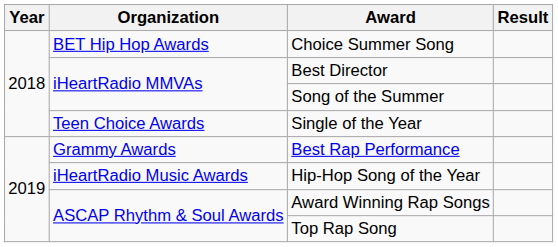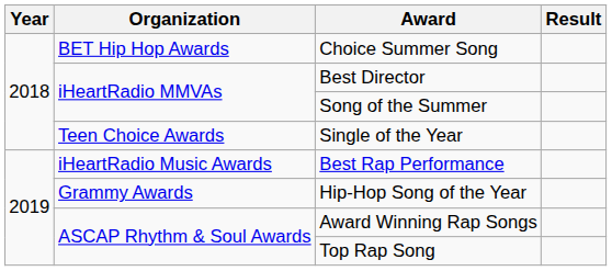Best Rap Performance | Organization: Grammy Awards -> iHeartRadio Music Awards
Hip-Hop Song of the Year | Organization: iHeartRadio Music Awards -> Grammy Awards
